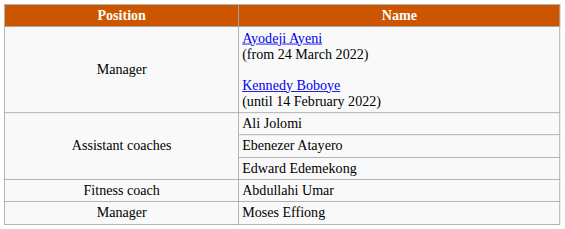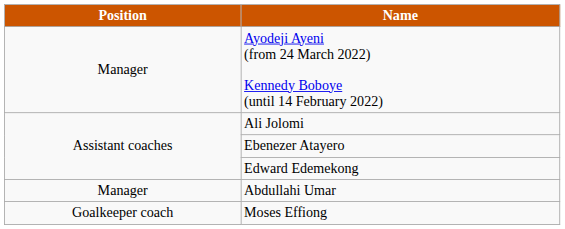Abdullahi Umar | Position: Fitness coach -> Manager
Moses Effiong | Position: Manager -> Goalkeeper coach
